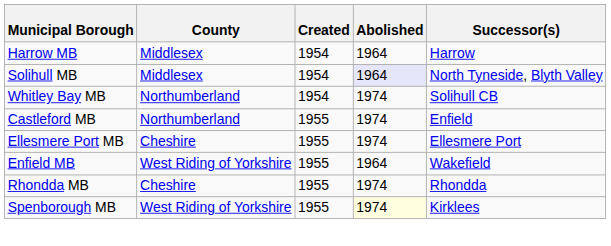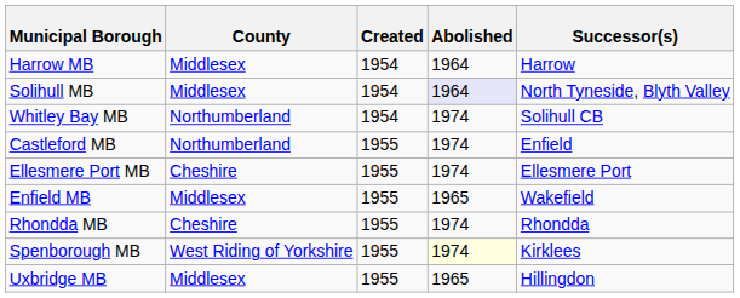Enfield MB | County: West Riding of Yorkshire -> Middlesex
Enfield MB | Abolished: 1964 -> 1965
+ row: Uxbridge MB | Middlesex | 1955 | 1965 | Hillingdon
